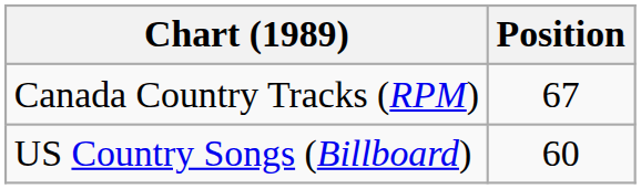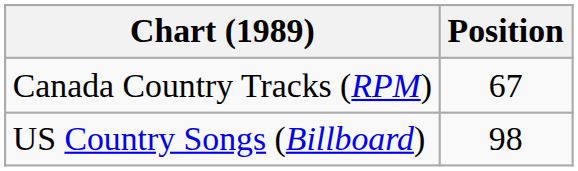US Country Songs (Billboard) | Position: 60 -> 98
